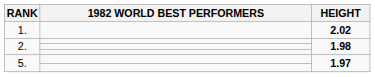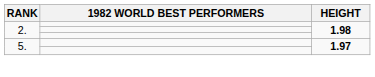- row: 1. | 2.02
